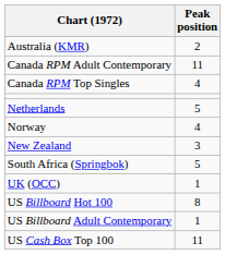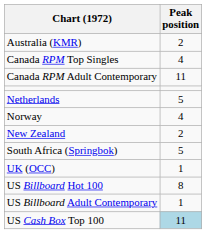rows swapped: Canada RPM Top Singles <-> Canada RPM Adult Contemporary
New Zealand | Peak position: 3 -> 2
US Cash Box Top 100 | Peak position: no background -> lightblue background
